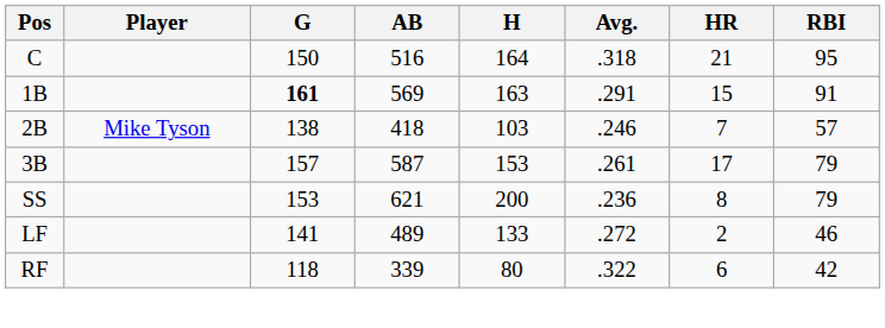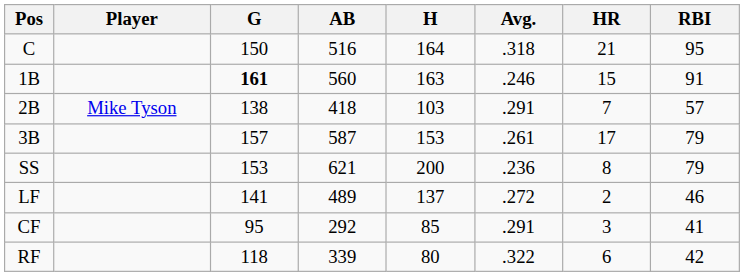1B | AB: 569 -> 560
1B | Avg.: .291 -> .246
2B | Avg.: .246 -> .291
LF | H: 133 -> 137
+ row: CF | 95 | 292 | 85 | .291 | 3 | 41
